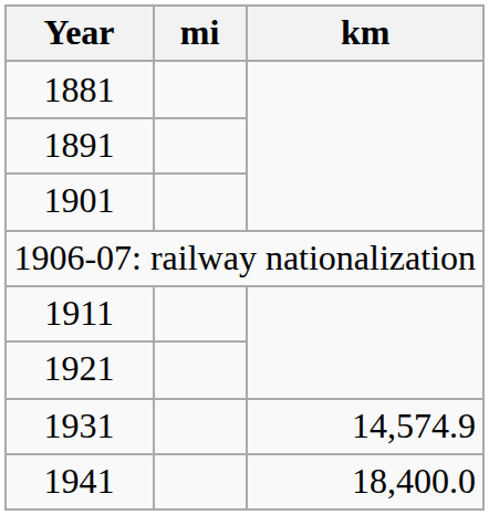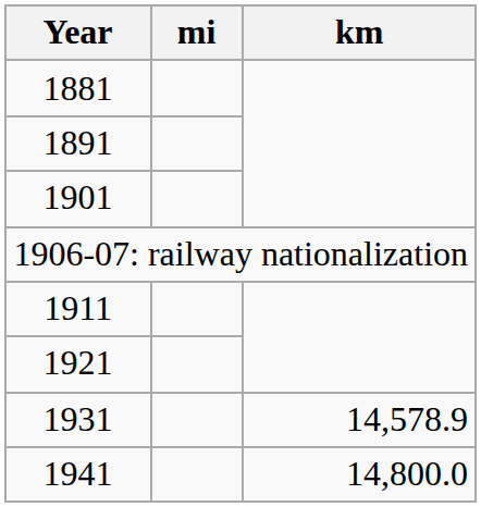1931 | km: 14,574.9 -> 14,578.9
1941 | km: 18,400.0 -> 14,800.0
